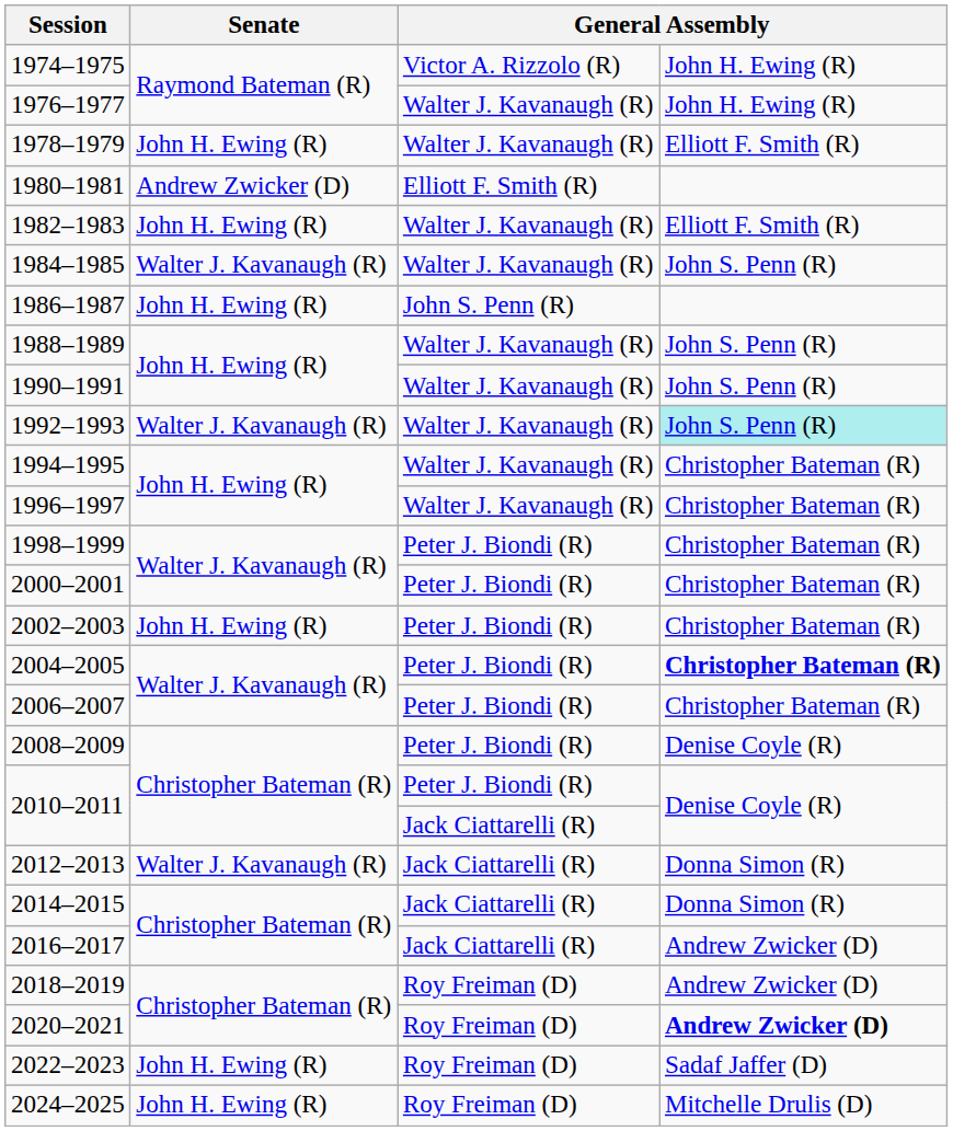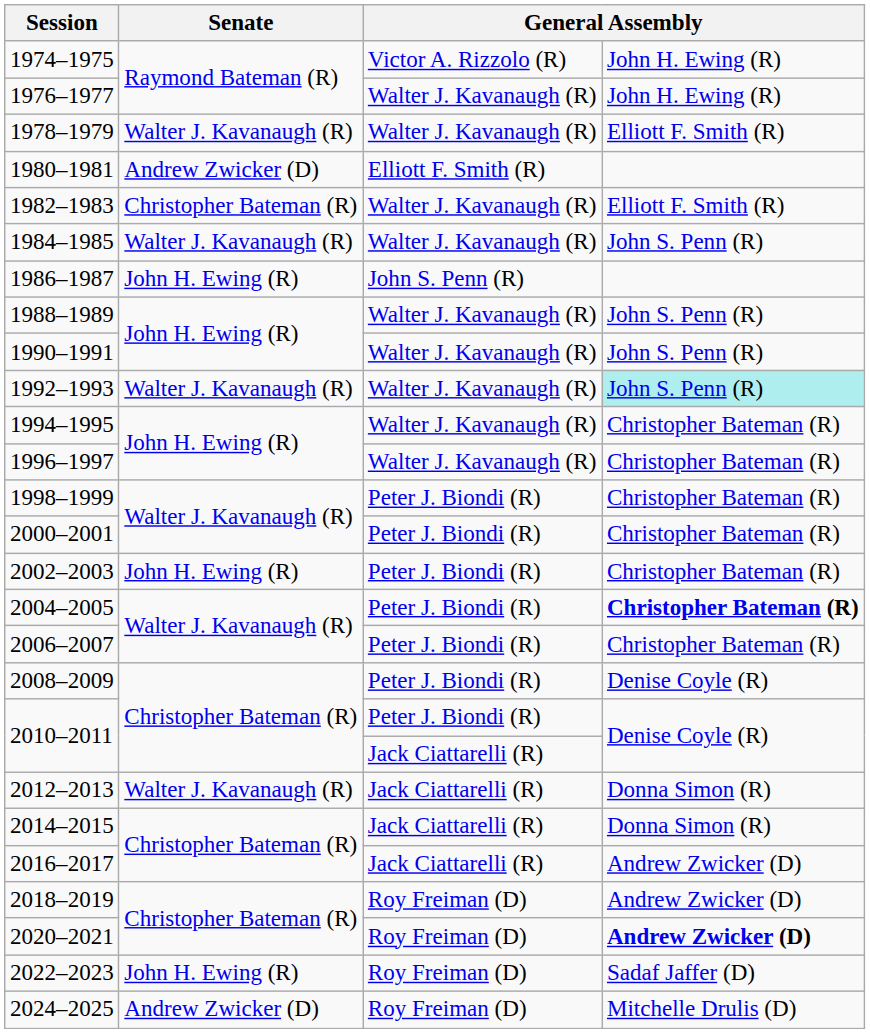1978–1979 | Senate: John H. Ewing (R) -> Walter J. Kavanaugh (R)
1982–1983 | Senate: John H. Ewing (R) -> Christopher Bateman (R)
2024–2025 | Senate: John H. Ewing (R) -> Andrew Zwicker (D)
